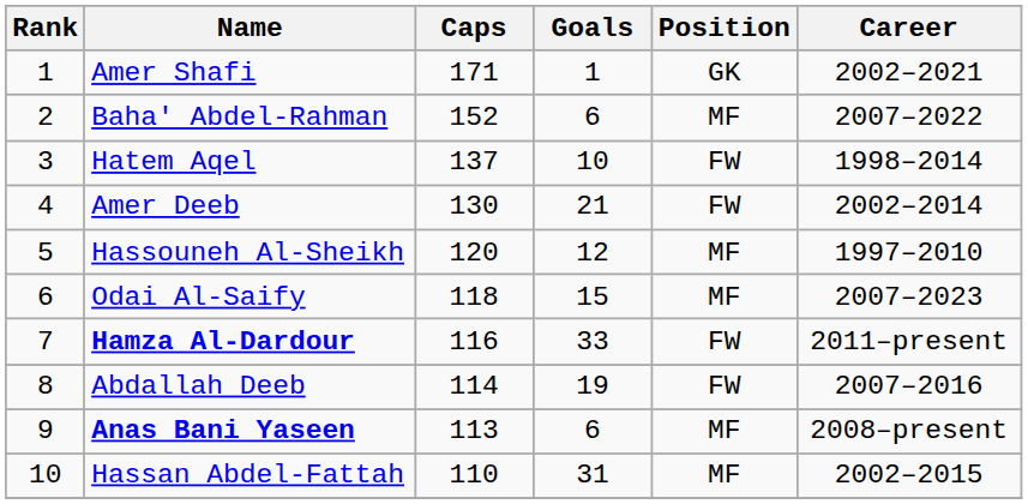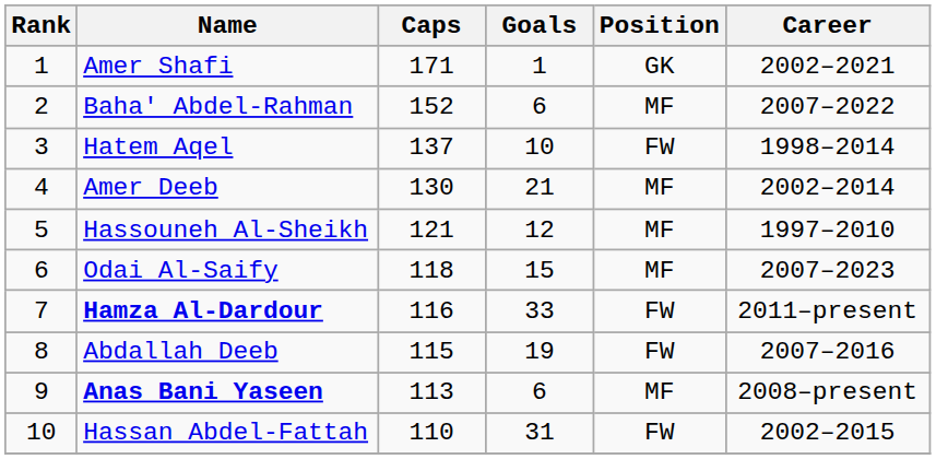Amer Deeb | Position: FW -> MF
Hassouneh Al-Sheikh | Caps: 120 -> 121
Abdallah Deeb | Caps: 114 -> 115
Hassan Abdel-Fattah | Position: MF -> FW
